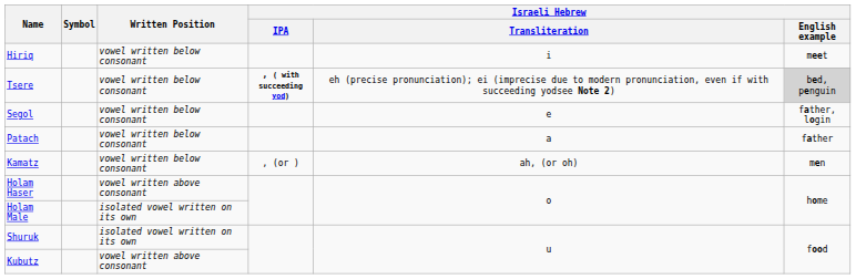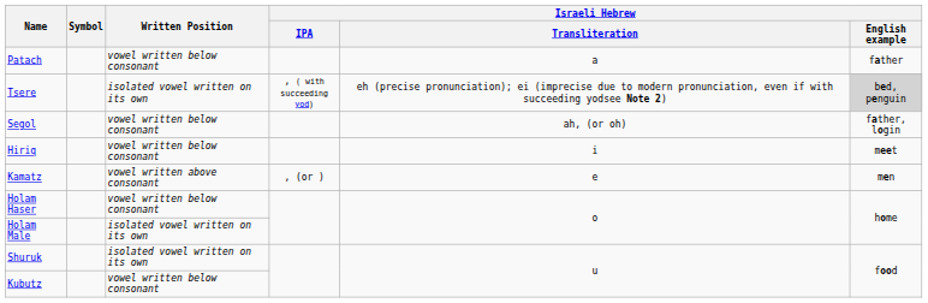rows swapped: Hiriq <-> Patach
Tsere | Written Position: vowel written below consonant -> isolated vowel written on its own
Tsere | Israeli Hebrew / IPA: bold -> normal
Segol | Israeli Hebrew / Transliteration: e -> ah, (or oh)
Kamatz | Written Position: vowel written below consonant -> vowel written above consonant
Kamatz | Israeli Hebrew / Transliteration: ah, (or oh) -> e
Holam Haser | Written Position: vowel written above consonant -> vowel written below consonant
Kubutz | Written Position: vowel written above consonant -> vowel written below consonant
